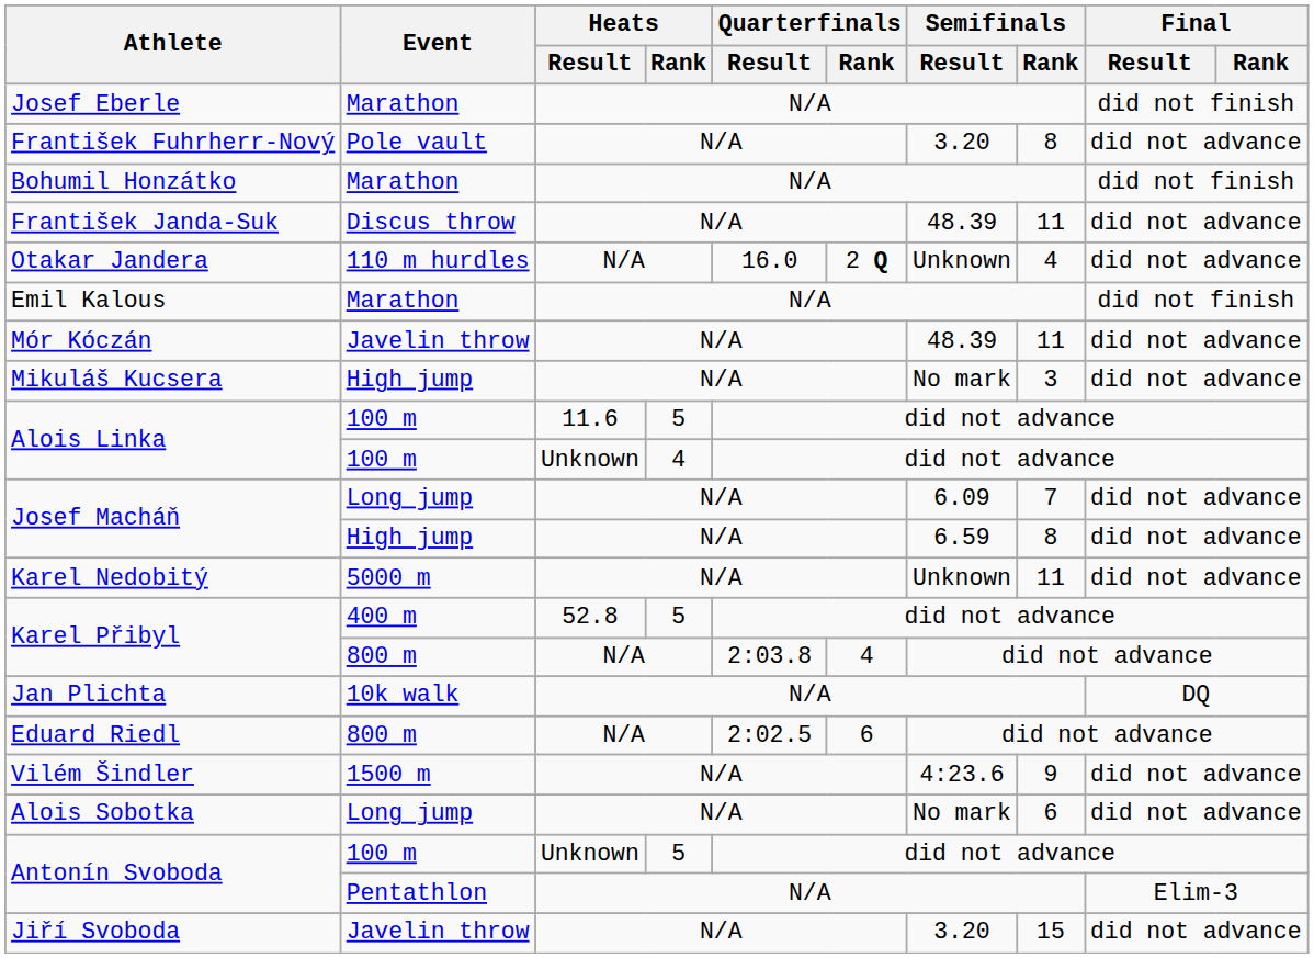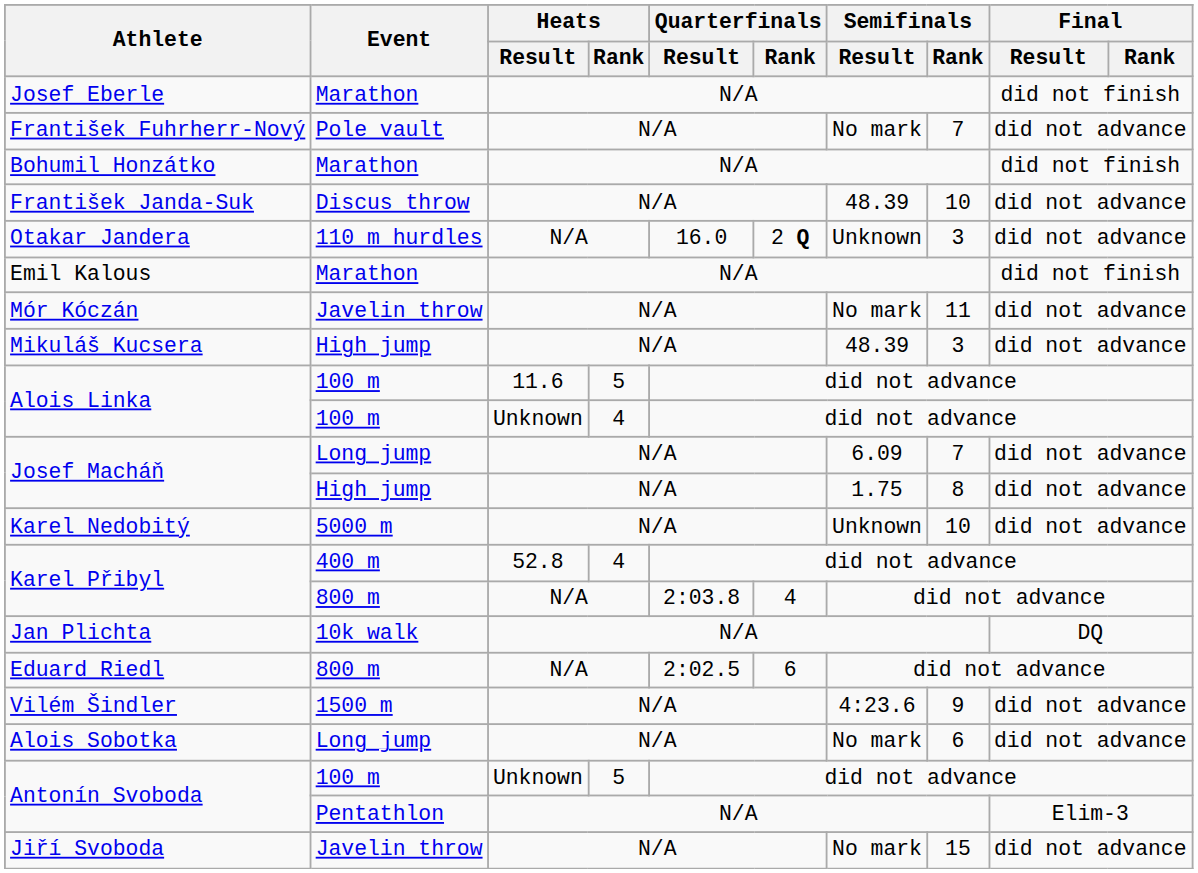František Fuhrherr-Nový | Semifinals / Result: 3.20 -> No mark
František Fuhrherr-Nový | Semifinals / Rank: 8 -> 7
František Janda-Suk | Semifinals / Rank: 11 -> 10
Otakar Jandera | Semifinals / Rank: 4 -> 3
Mór Kóczán | Semifinals / Result: 48.39 -> No mark
Mikuláš Kucsera | Semifinals / Result: No mark -> 48.39
Josef Macháň / High jump | Semifinals / Result: 6.59 -> 1.75
Karel Nedobitý | Semifinals / Rank: 11 -> 10
Karel Přibyl / 400 m | Heats / Rank: 5 -> 4
Jiří Svoboda | Semifinals / Result: 3.20 -> No mark
